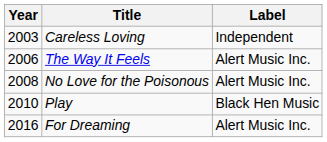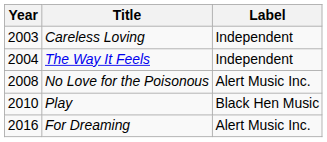The Way It Feels | Year: 2006 -> 2004
The Way It Feels | Label: Alert Music Inc. -> Independent
